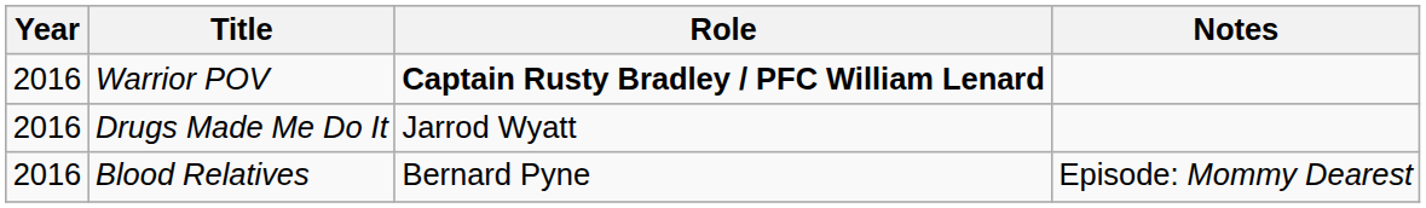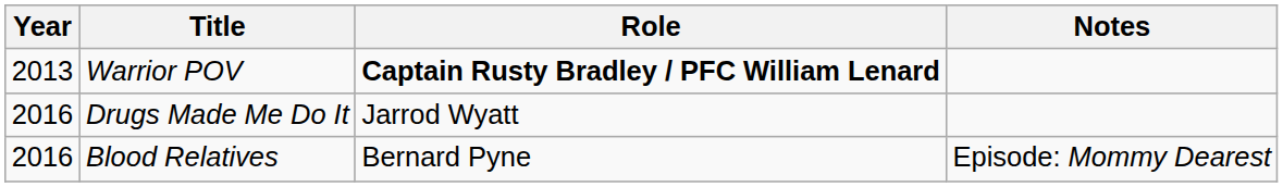Warrior POV | Year: 2016 -> 2013
